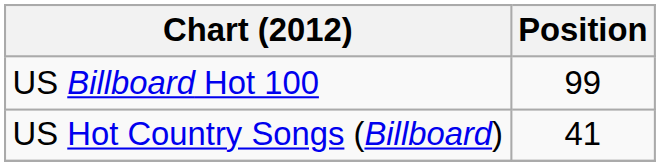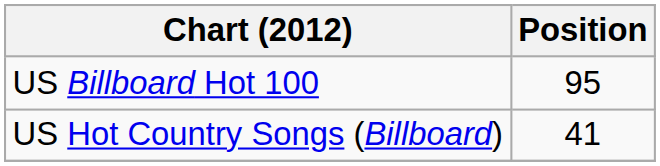US Billboard Hot 100 | Position: 99 -> 95
